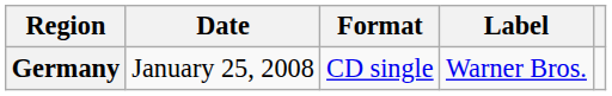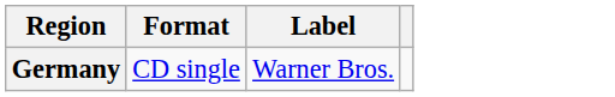- column: Date | January 25, 2008
